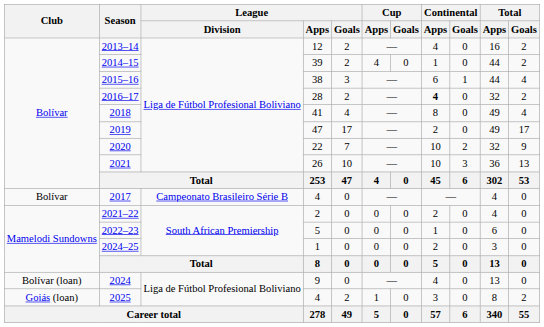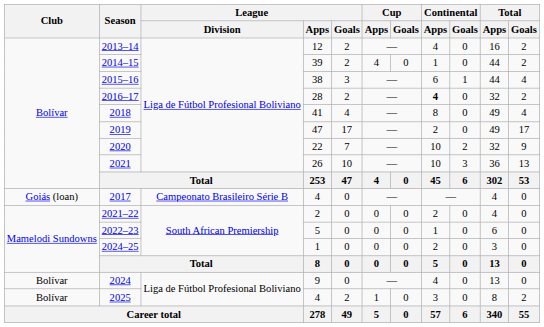2017 | Club: Bolívar -> Goiás (loan)
2024 | Club: Bolívar (loan) -> Bolívar
2025 | Club: Goiás (loan) -> Bolívar
